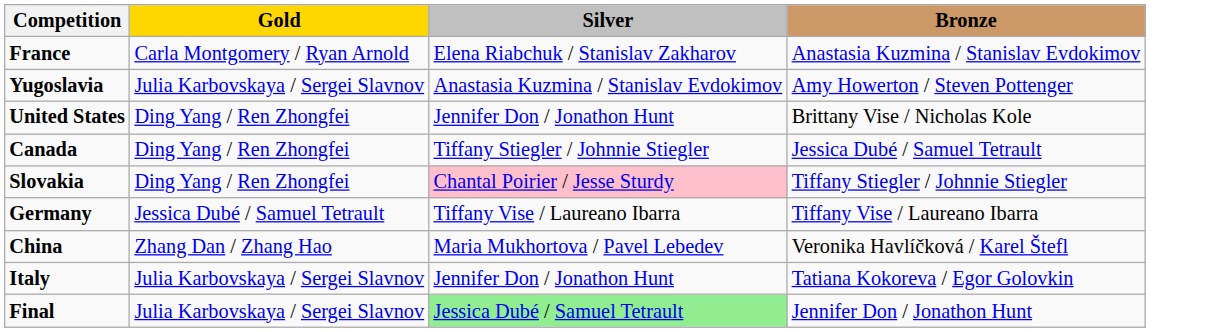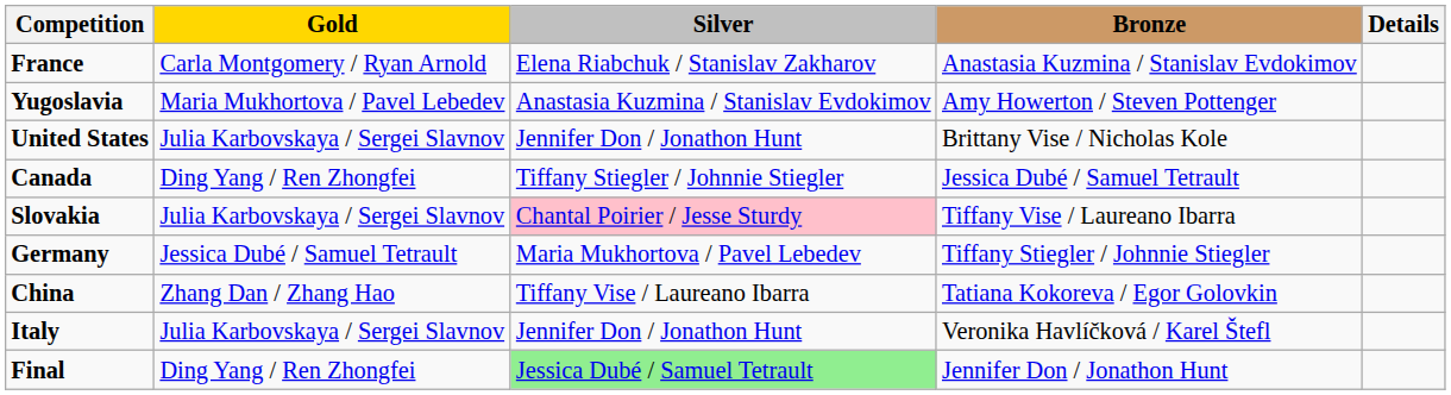+ column: Details
Yugoslavia | Gold: Julia Karbovskaya / Sergei Slavnov -> Maria Mukhortova / Pavel Lebedev
United States | Gold: Ding Yang / Ren Zhongfei -> Julia Karbovskaya / Sergei Slavnov
Slovakia | Gold: Ding Yang / Ren Zhongfei -> Julia Karbovskaya / Sergei Slavnov
Slovakia | Bronze: Tiffany Stiegler / Johnnie Stiegler -> Tiffany Vise / Laureano Ibarra
Germany | Silver: Tiffany Vise / Laureano Ibarra -> Maria Mukhortova / Pavel Lebedev
Germany | Bronze: Tiffany Vise / Laureano Ibarra -> Tiffany Stiegler / Johnnie Stiegler
China | Silver: Maria Mukhortova / Pavel Lebedev -> Tiffany Vise / Laureano Ibarra
China | Bronze: Veronika Havlíčková / Karel Štefl -> Tatiana Kokoreva / Egor Golovkin
Italy | Bronze: Tatiana Kokoreva / Egor Golovkin -> Veronika Havlíčková / Karel Štefl
Final | Gold: Julia Karbovskaya / Sergei Slavnov -> Ding Yang / Ren Zhongfei
